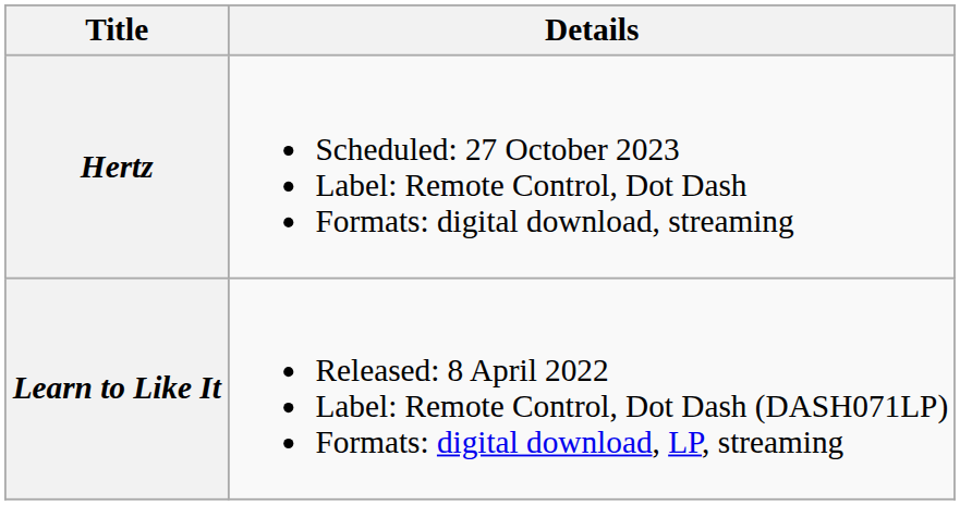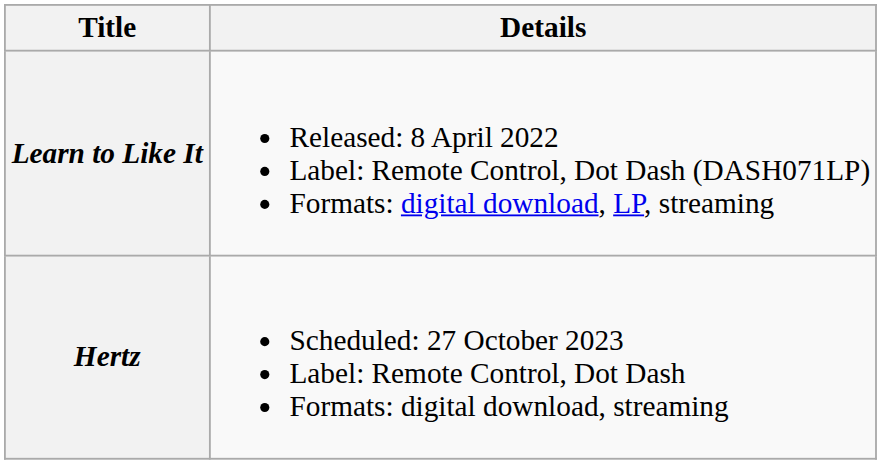rows swapped: Learn to Like It <-> Hertz
